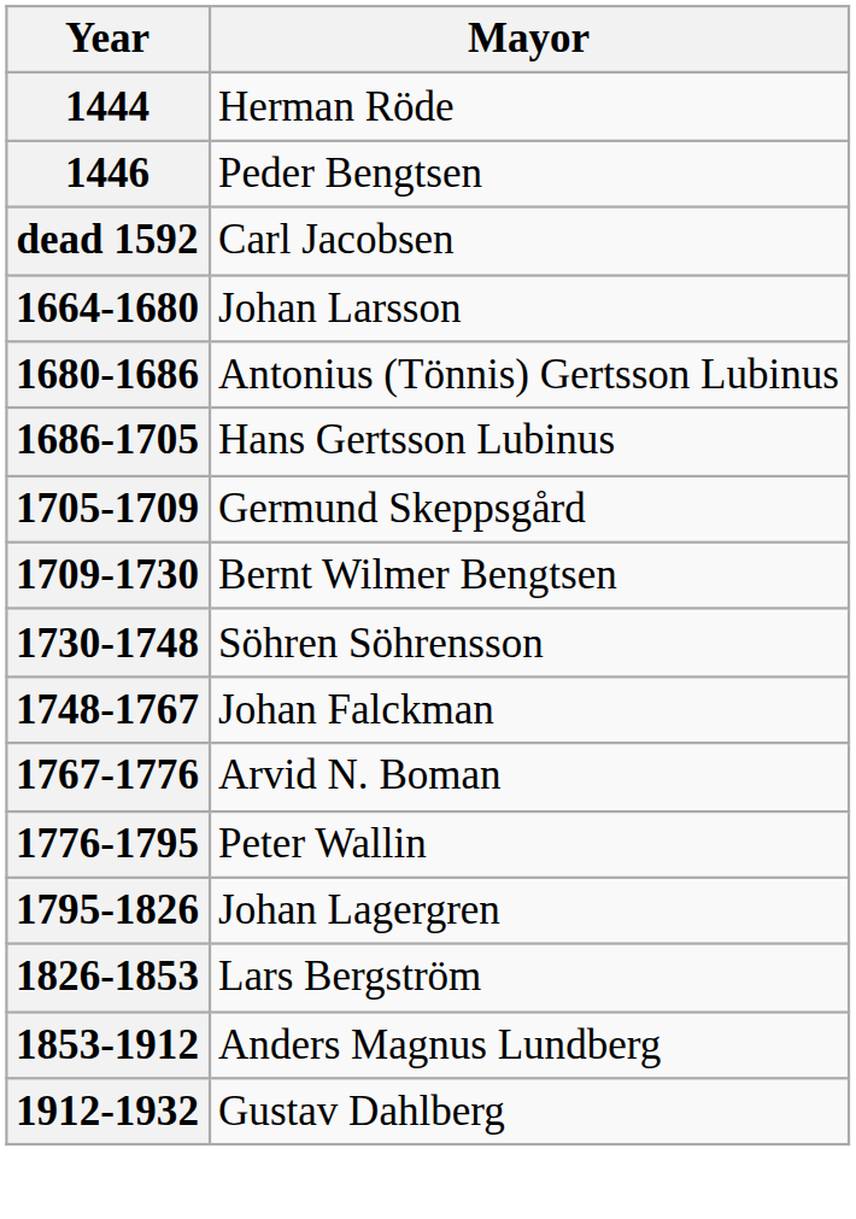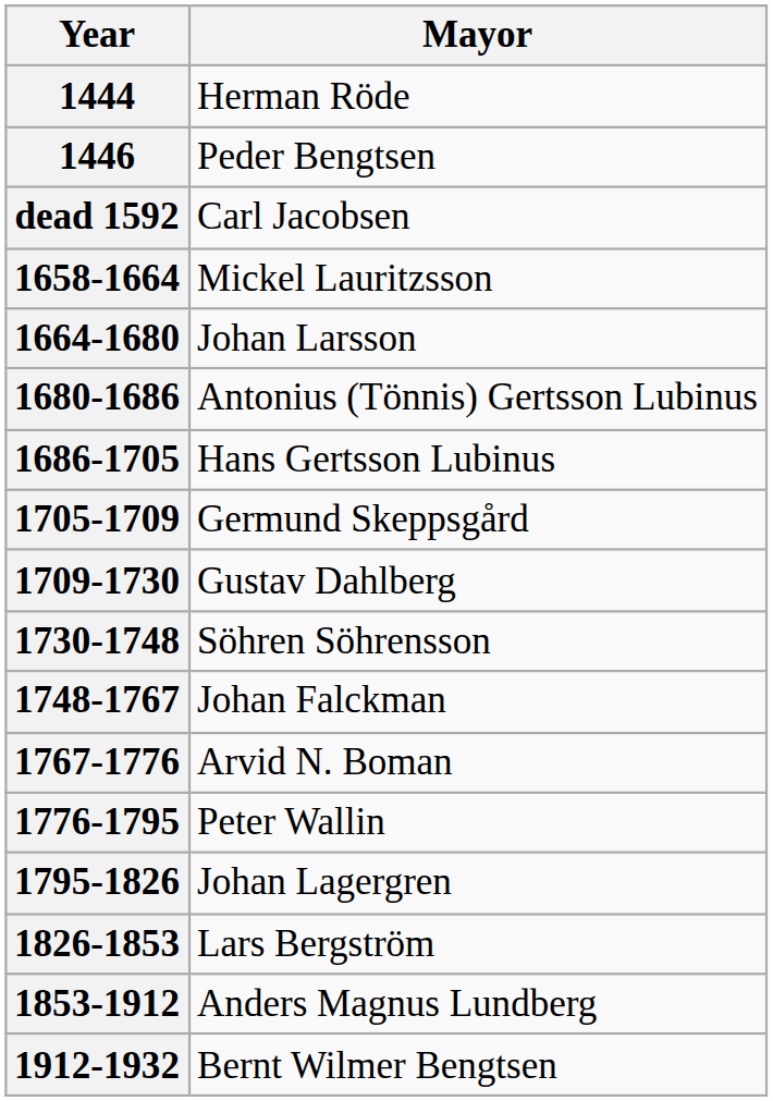+ row: 1658-1664 | Mickel Lauritzsson
1709-1730 | Mayor: Bernt Wilmer Bengtsen -> Gustav Dahlberg
1912-1932 | Mayor: Gustav Dahlberg -> Bernt Wilmer Bengtsen
